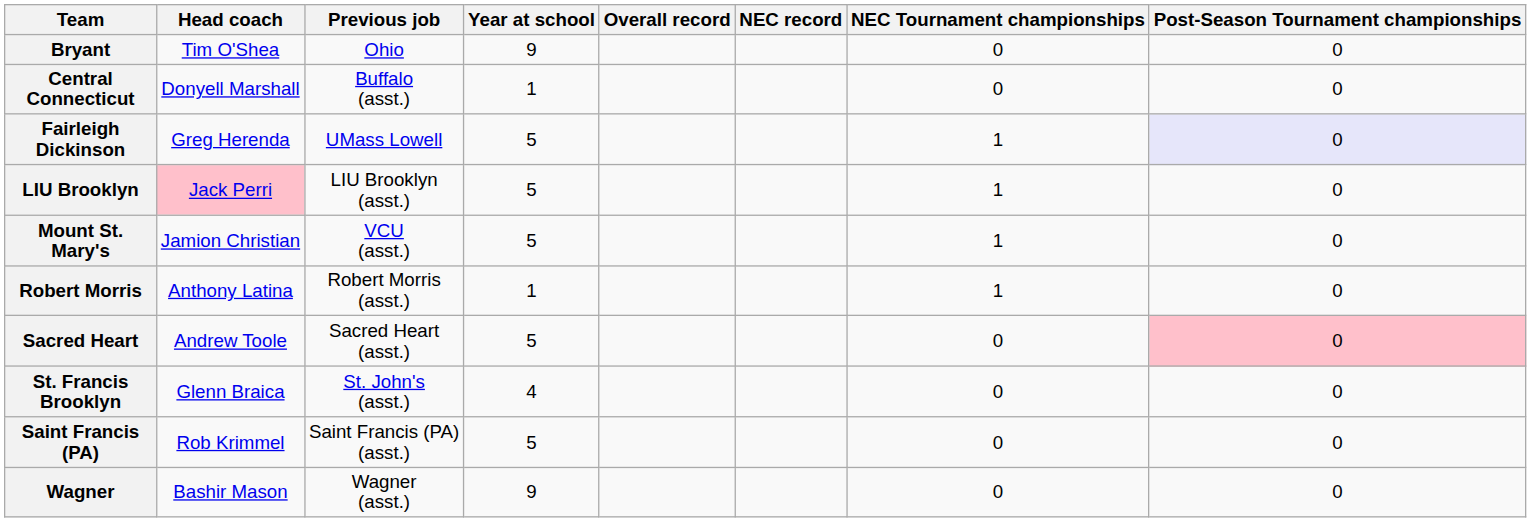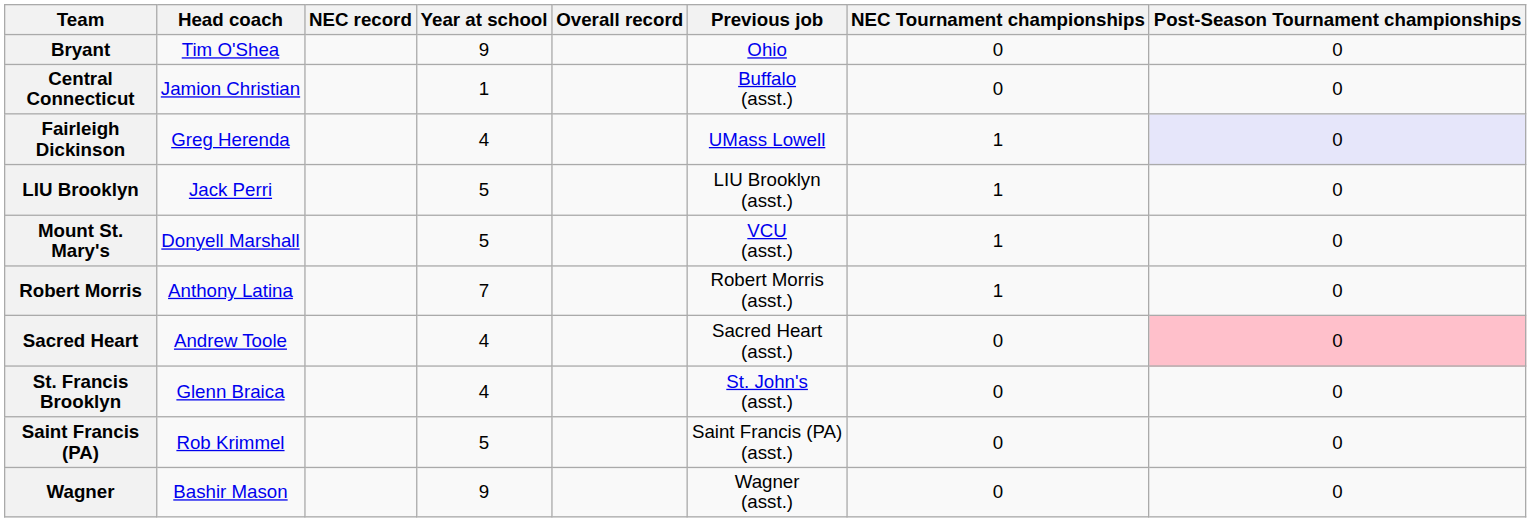columns swapped: Previous job <-> NEC record
Central Connecticut | Head coach: Donyell Marshall -> Jamion Christian
Fairleigh Dickinson | Year at school: 5 -> 4
LIU Brooklyn | Head coach: pink background -> no background
Mount St. Mary's | Head coach: Jamion Christian -> Donyell Marshall
Robert Morris | Year at school: 1 -> 7
Sacred Heart | Year at school: 5 -> 4
